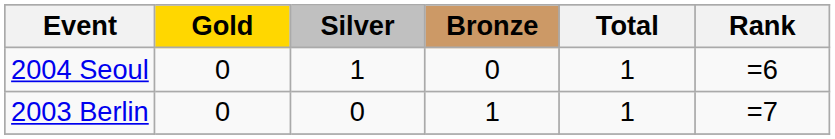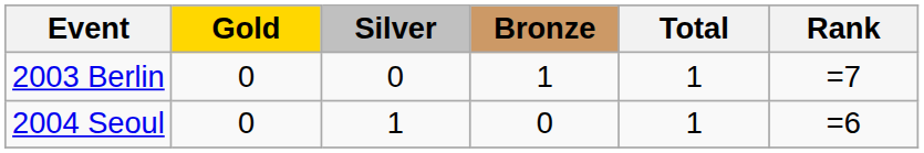rows swapped: 2003 Berlin <-> 2004 Seoul
